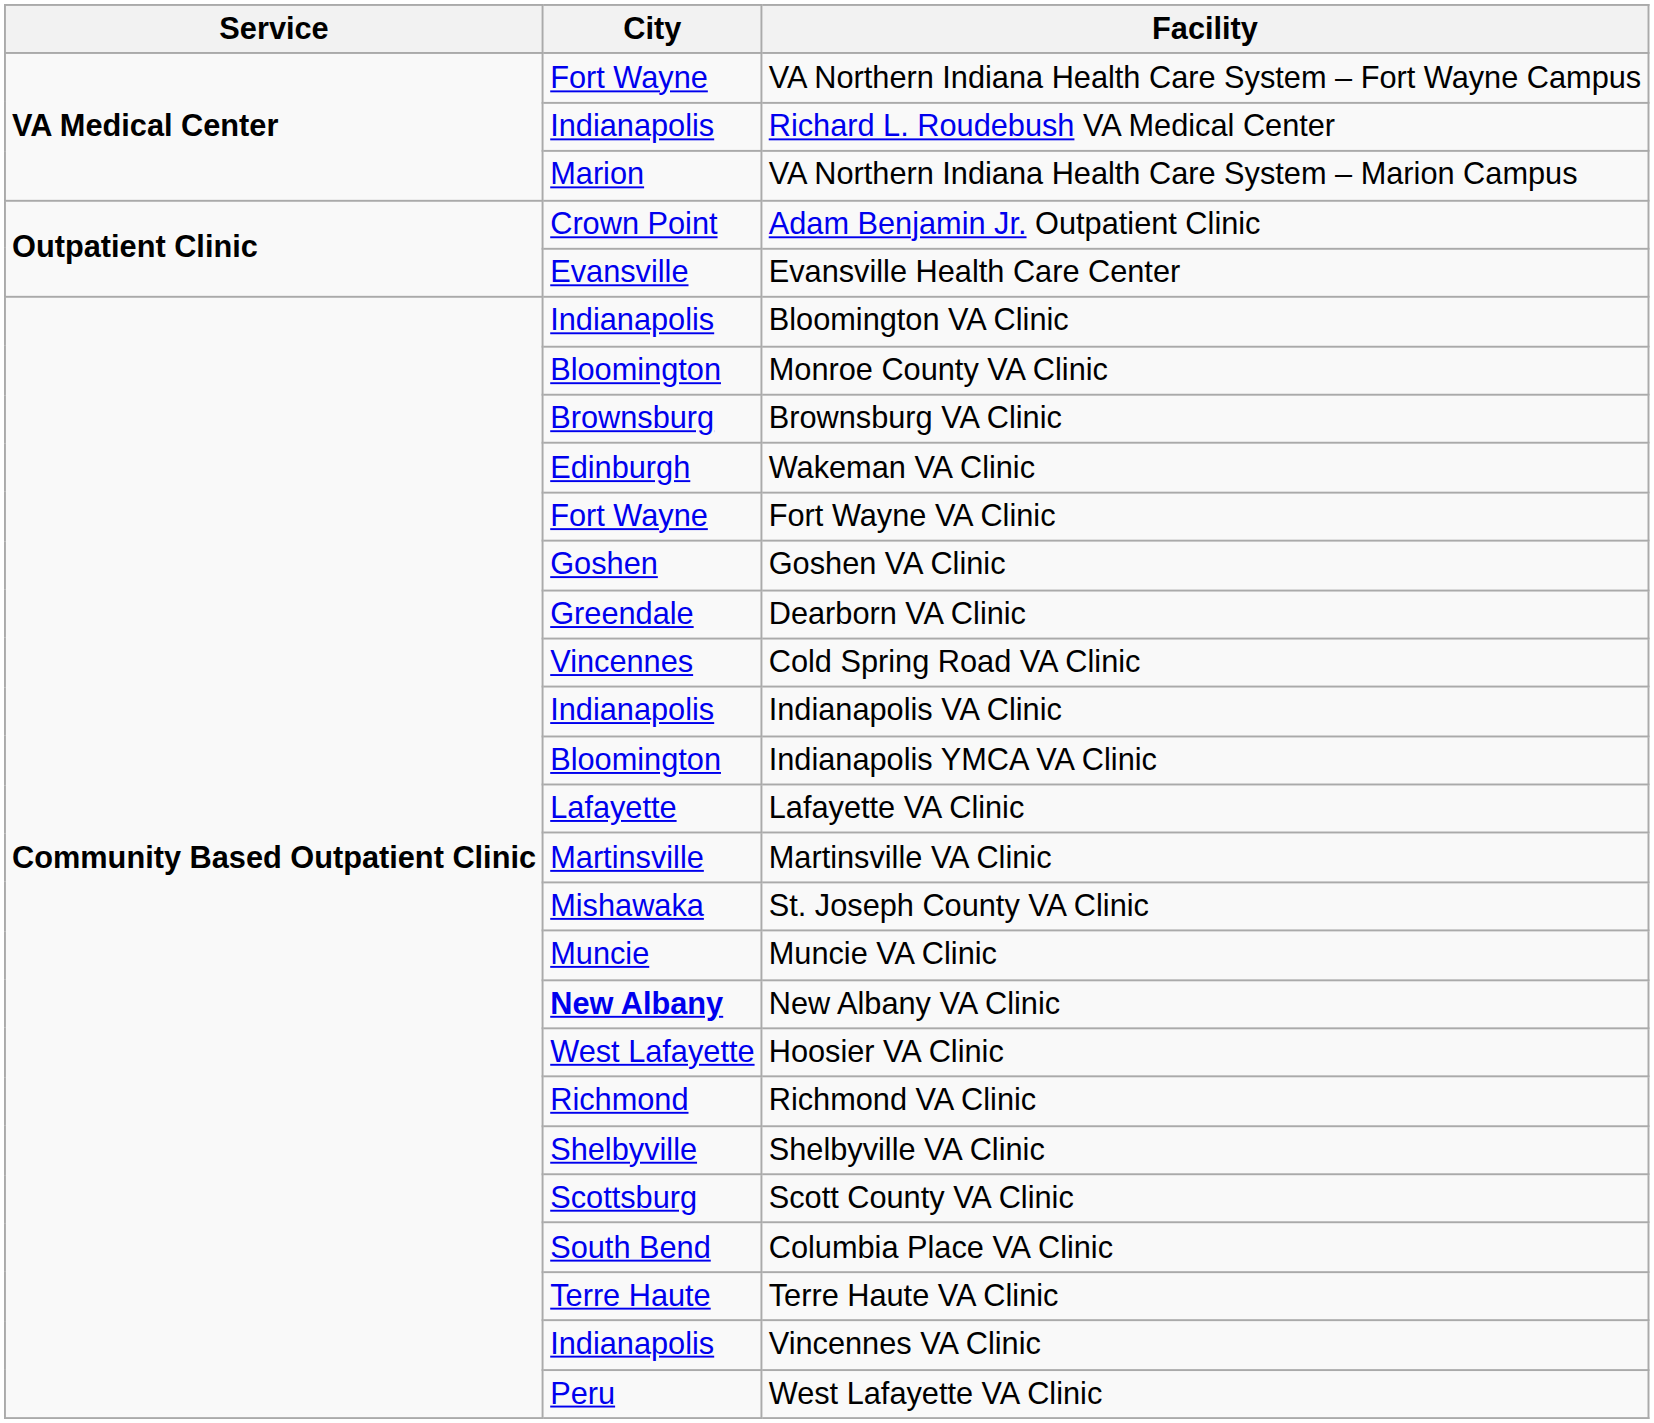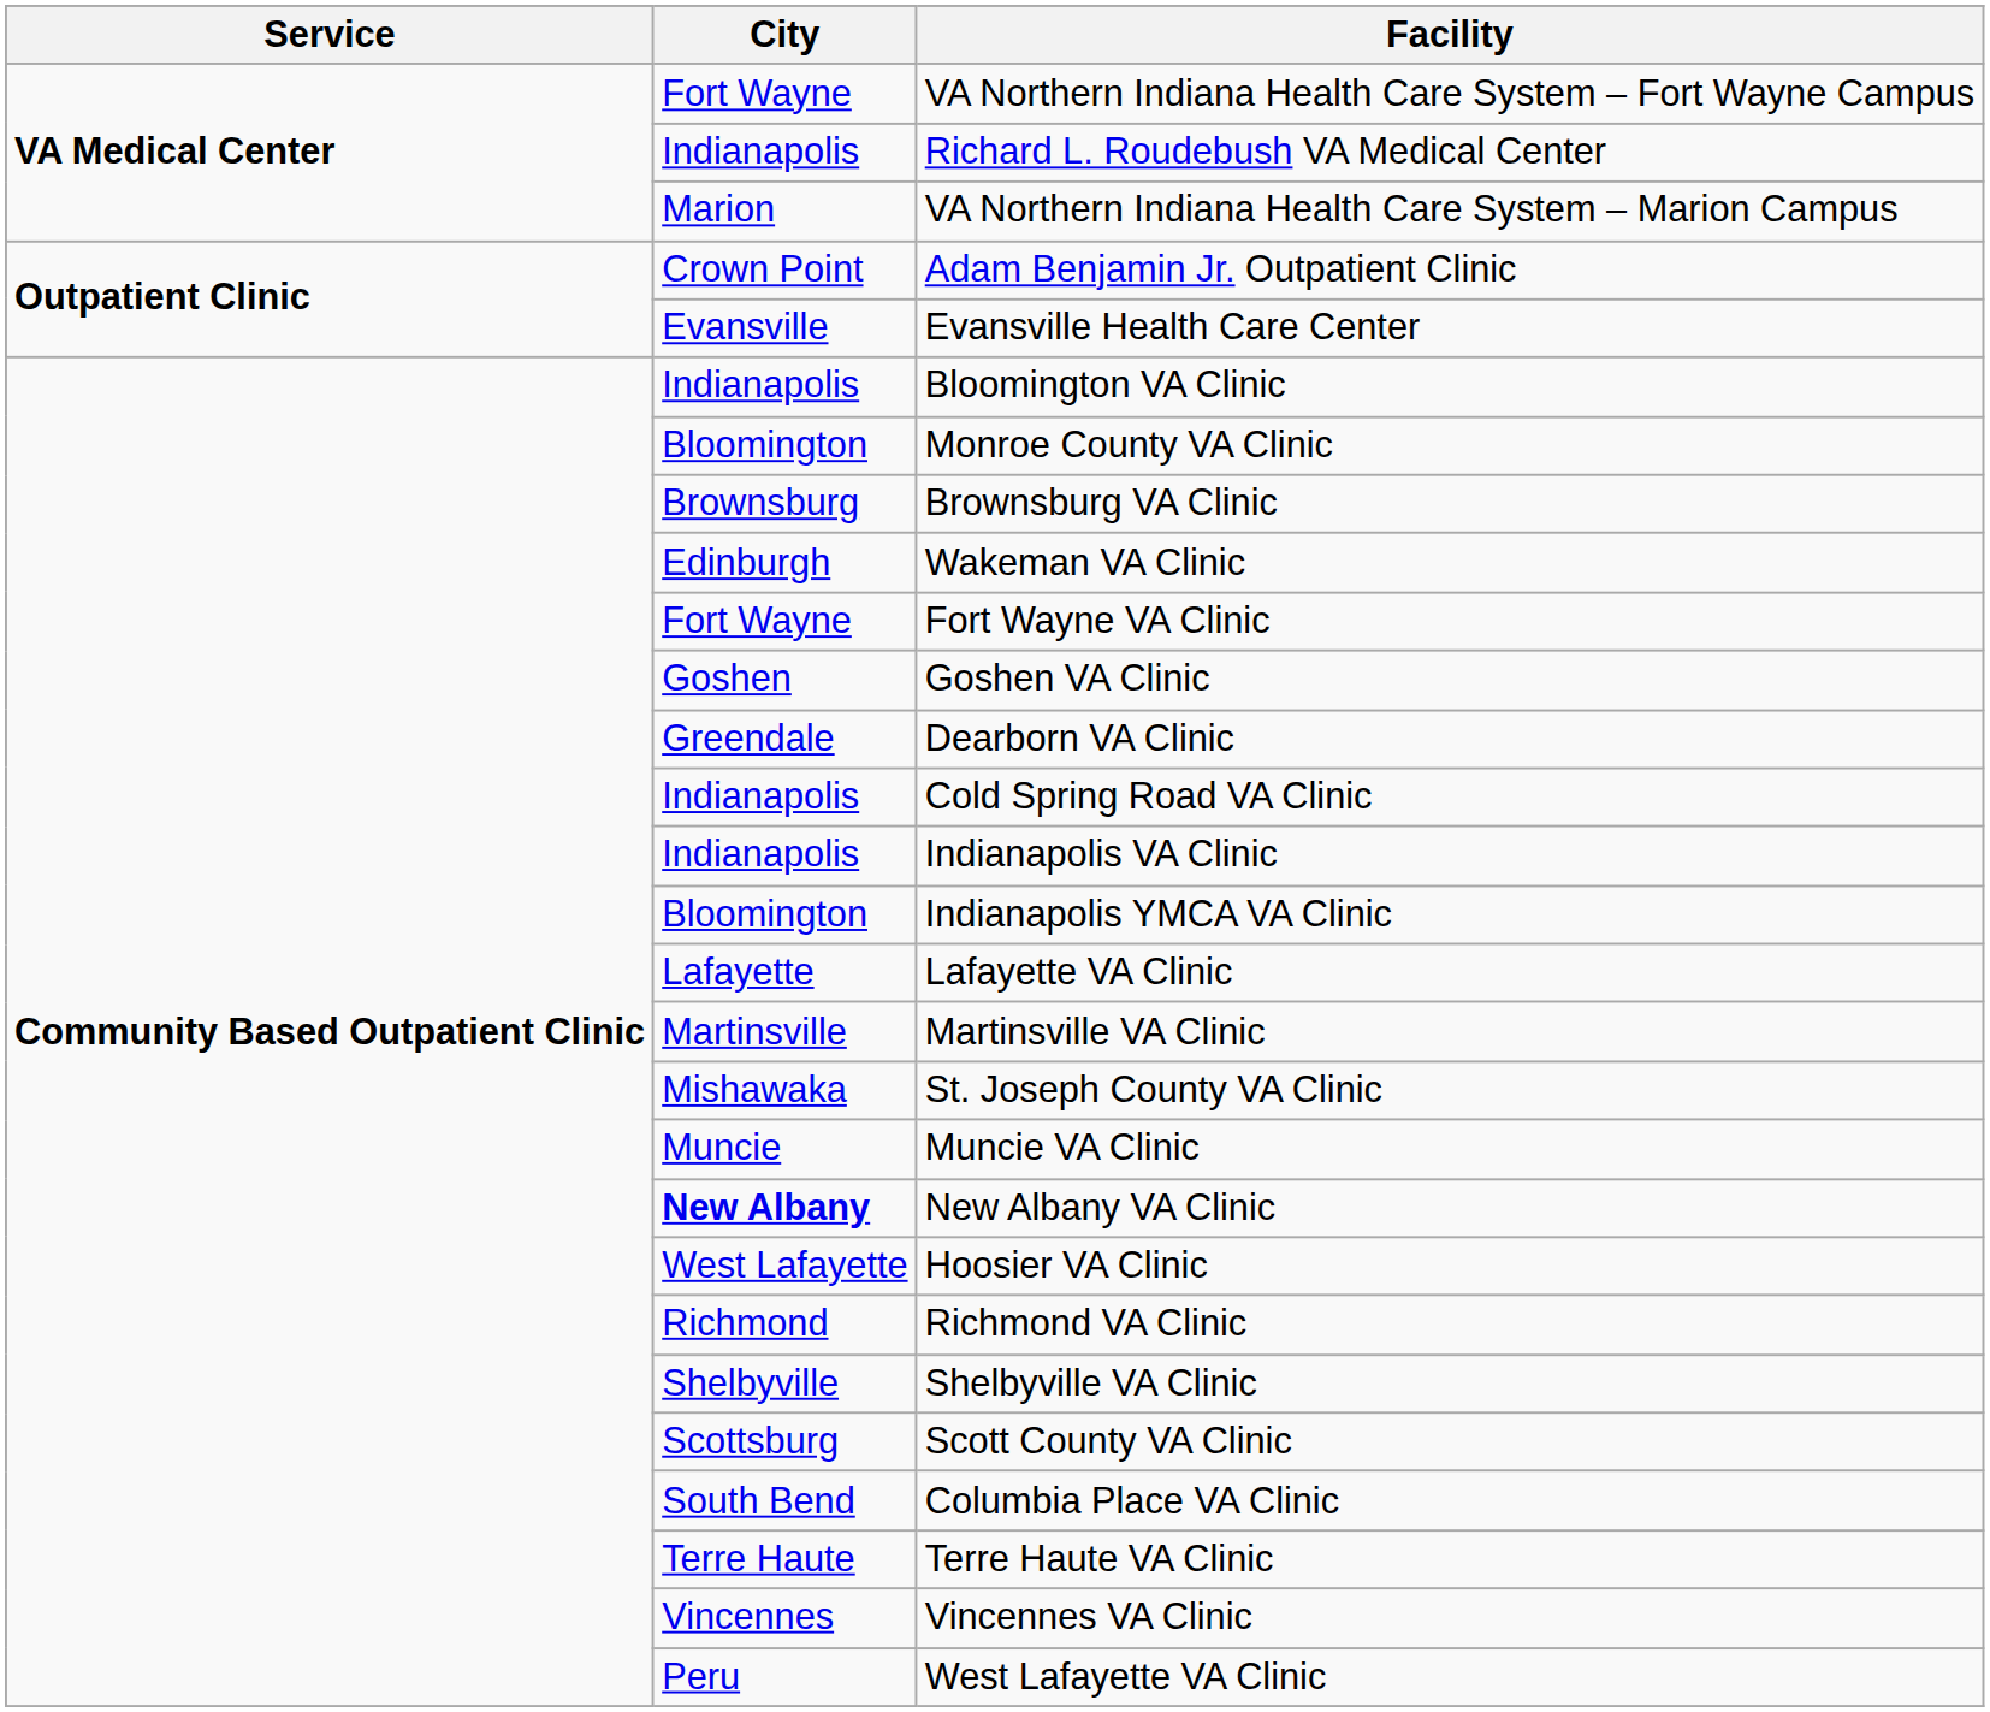Cold Spring Road VA Clinic | City: Vincennes -> Indianapolis
Vincennes VA Clinic | City: Indianapolis -> Vincennes
